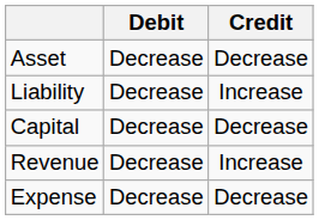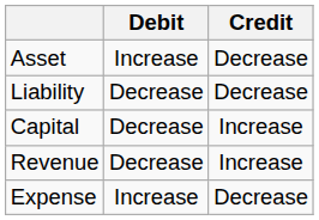Asset | Debit: Decrease -> Increase
Liability | column 3: Increase -> Decrease
Capital | column 3: Decrease -> Increase
Expense | Debit: Decrease -> Increase
